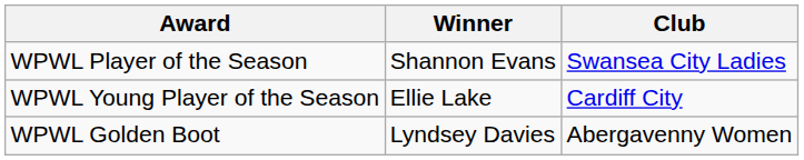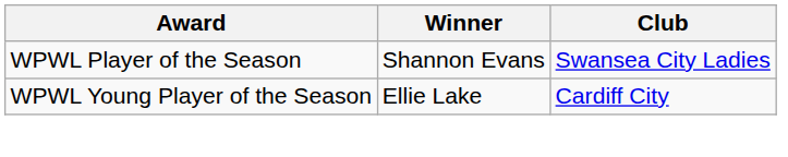- row: WPWL Golden Boot | Lyndsey Davies | Abergavenny Women
